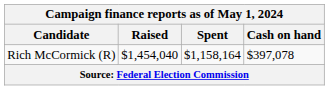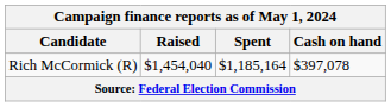Rich McCormick (R) | Spent: $1,158,164 -> $1,185,164
